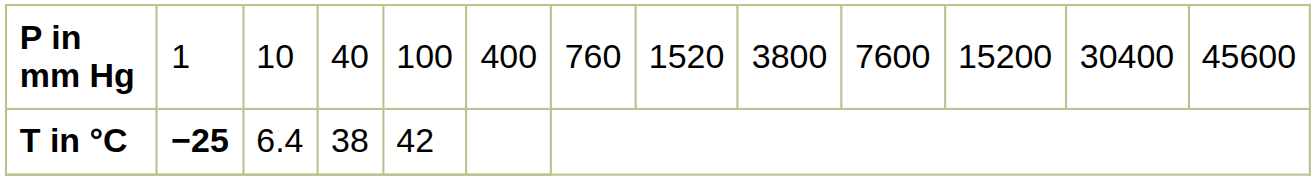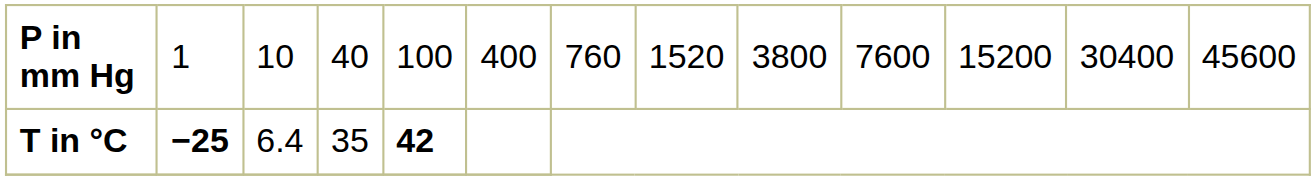T in °C | column 4: 38 -> 35
T in °C | column 5: normal -> bold
